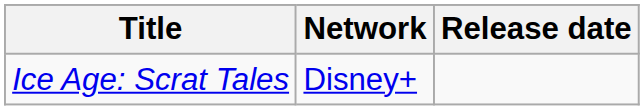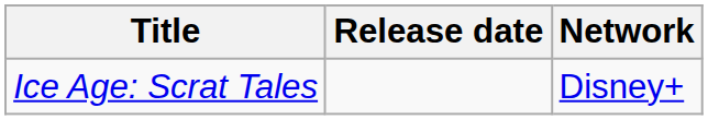columns swapped: Release date <-> Network
